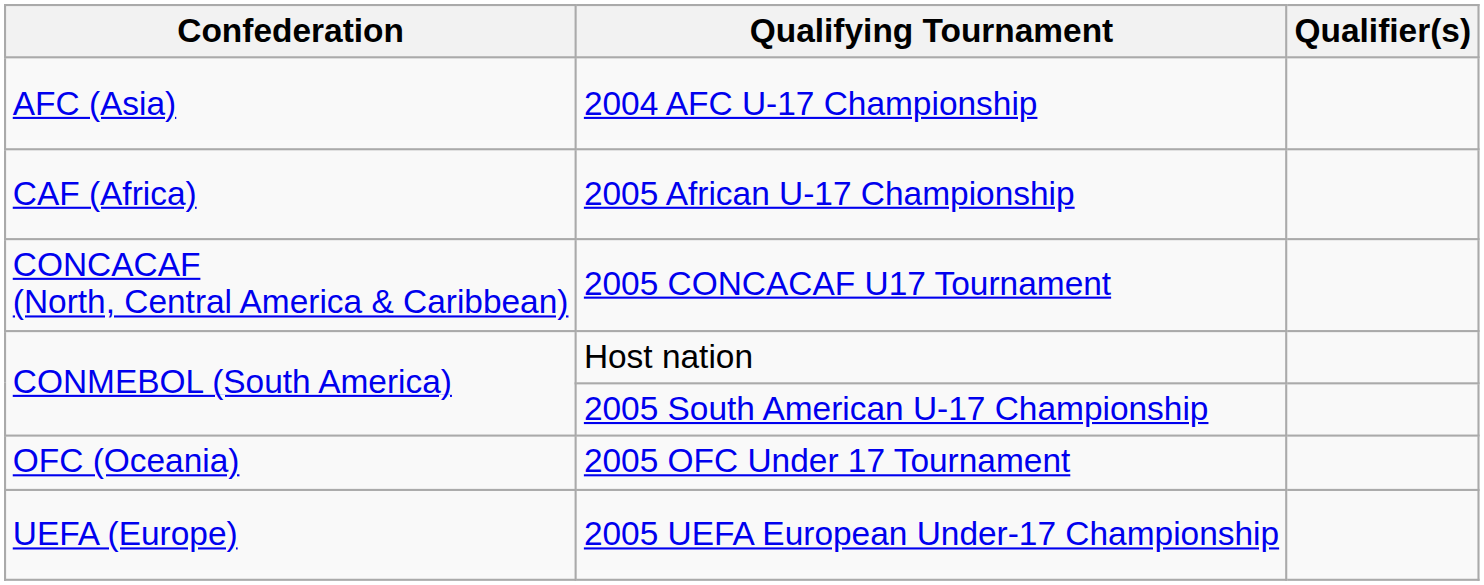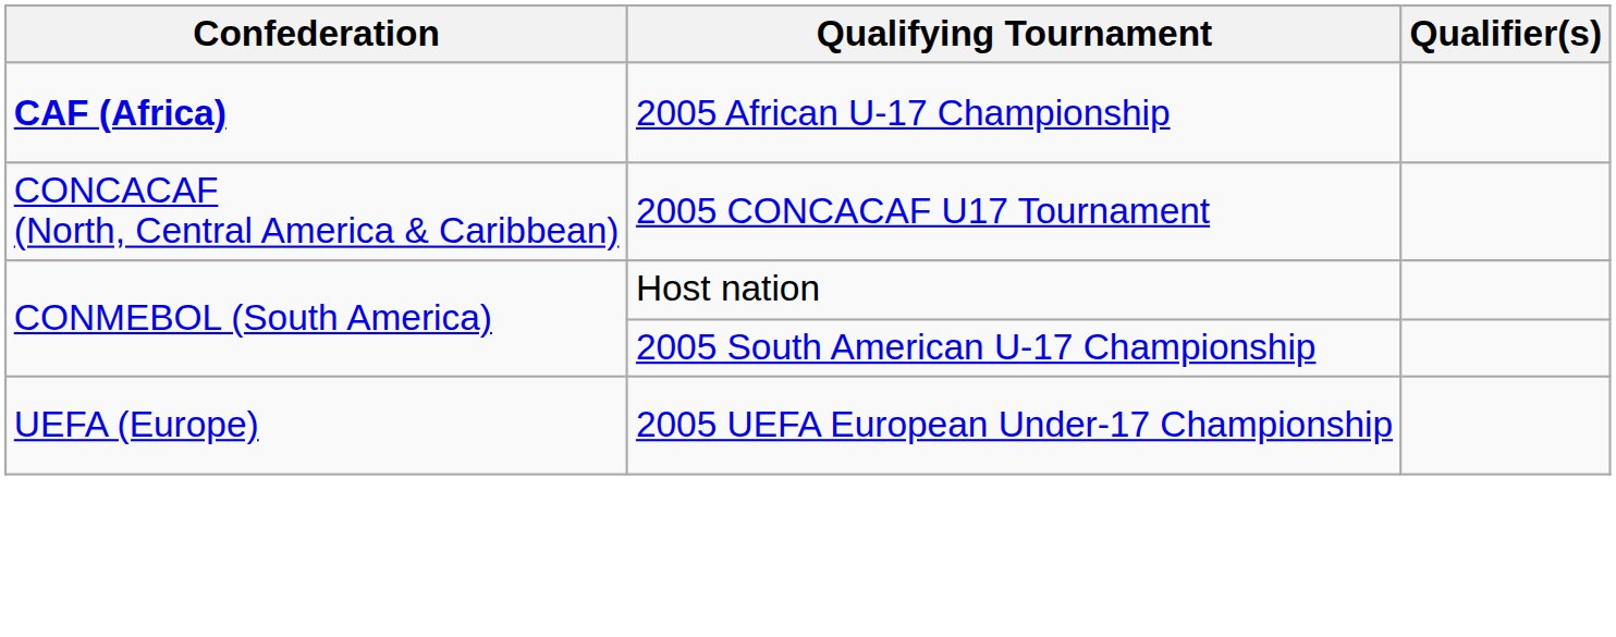- row: AFC (Asia) | 2004 AFC U-17 Championship
2005 African U-17 Championship | Confederation: normal -> bold
- row: OFC (Oceania) | 2005 OFC Under 17 Tournament
